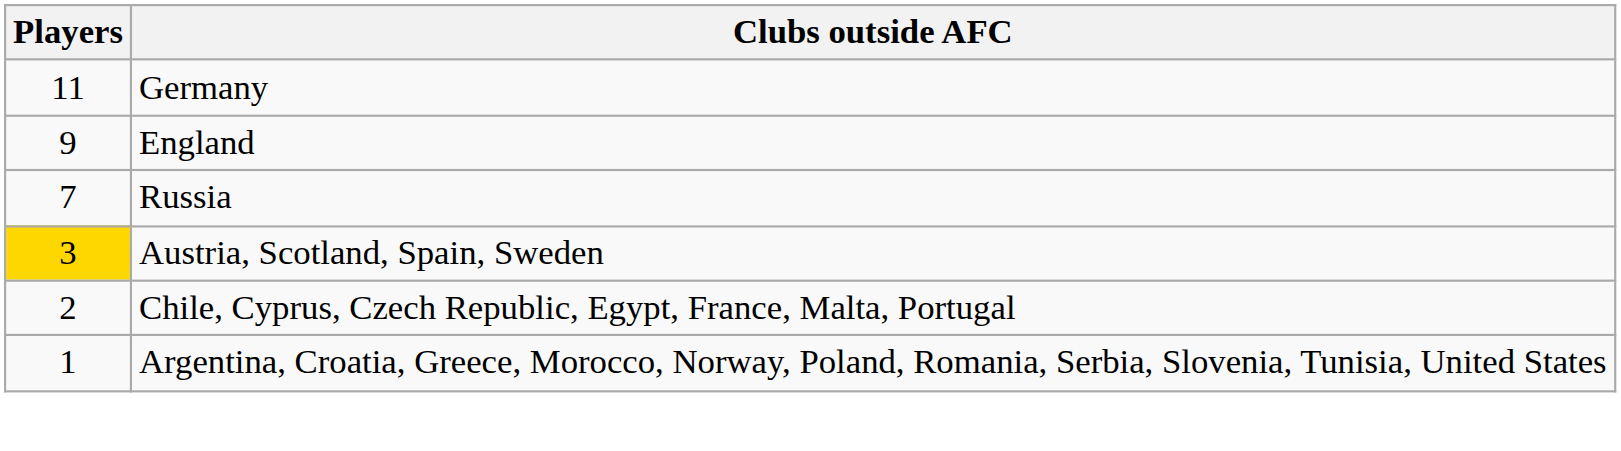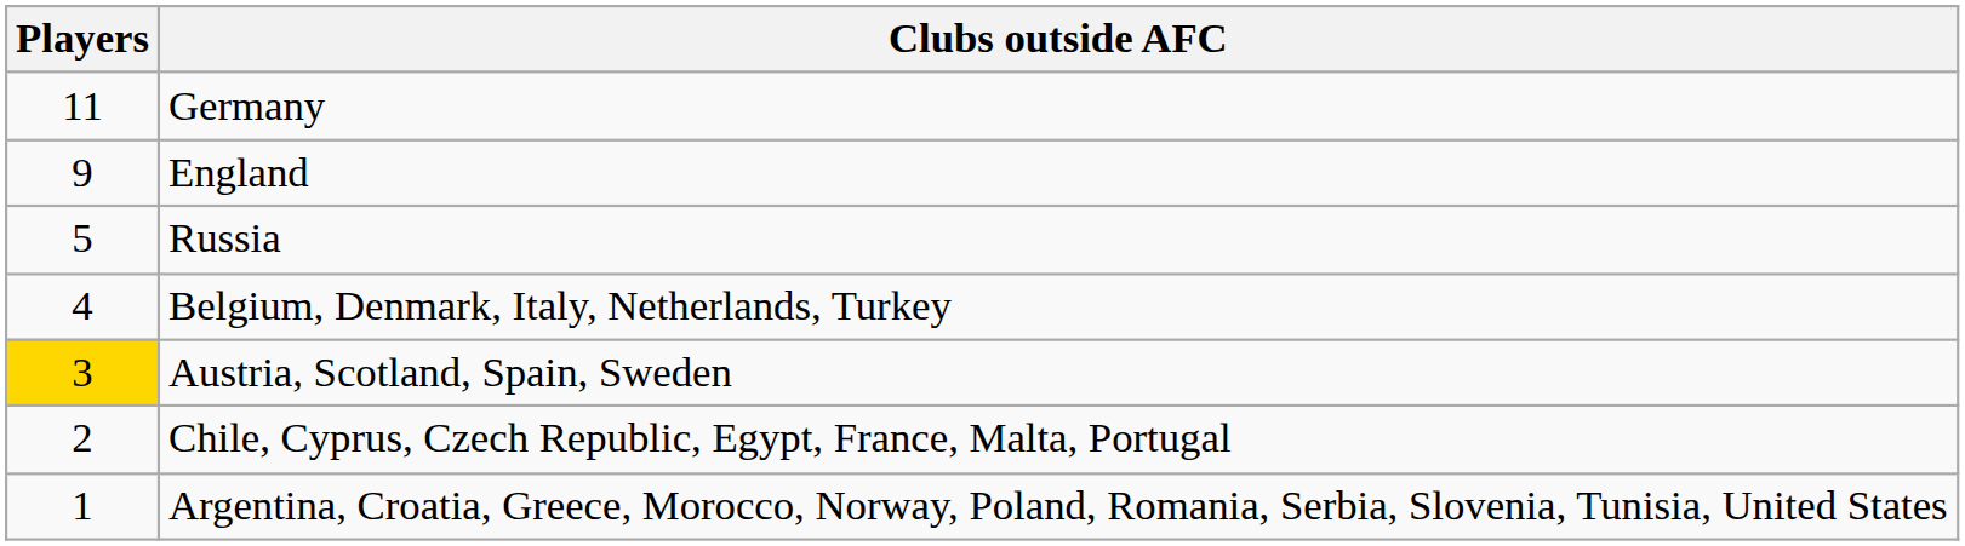Russia | Players: 7 -> 5
+ row: 4 | Belgium, Denmark, Italy, Netherlands, Turkey
